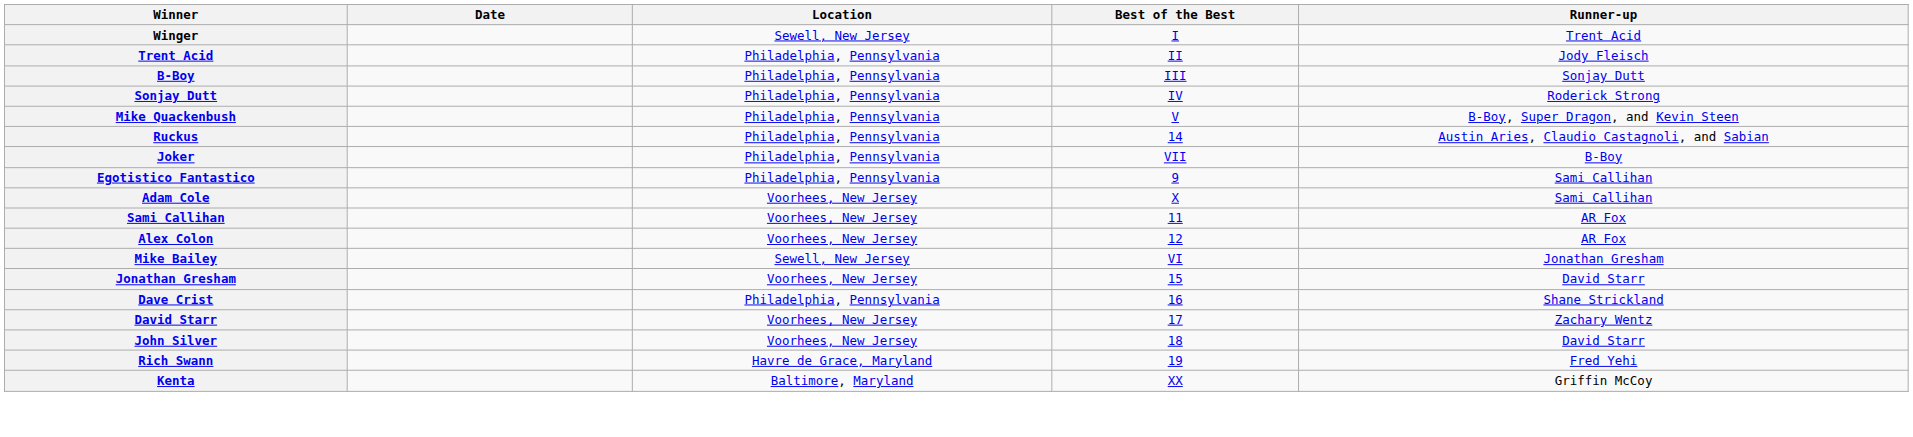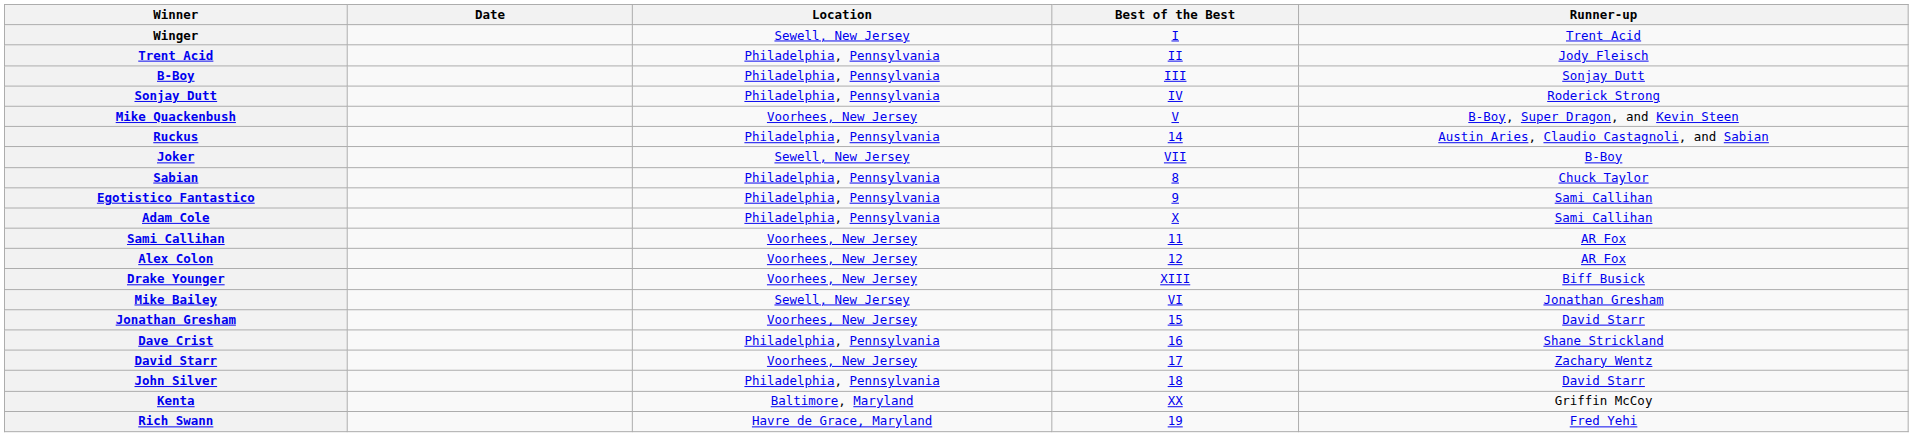Mike Quackenbush | Location: Philadelphia, Pennsylvania -> Voorhees, New Jersey
Joker | Location: Philadelphia, Pennsylvania -> Sewell, New Jersey
+ row: Sabian | Philadelphia, Pennsylvania | 8 | Chuck Taylor
Adam Cole | Location: Voorhees, New Jersey -> Philadelphia, Pennsylvania
+ row: Drake Younger | Voorhees, New Jersey | XIII | Biff Busick
John Silver | Location: Voorhees, New Jersey -> Philadelphia, Pennsylvania
rows swapped: Rich Swann <-> Kenta
